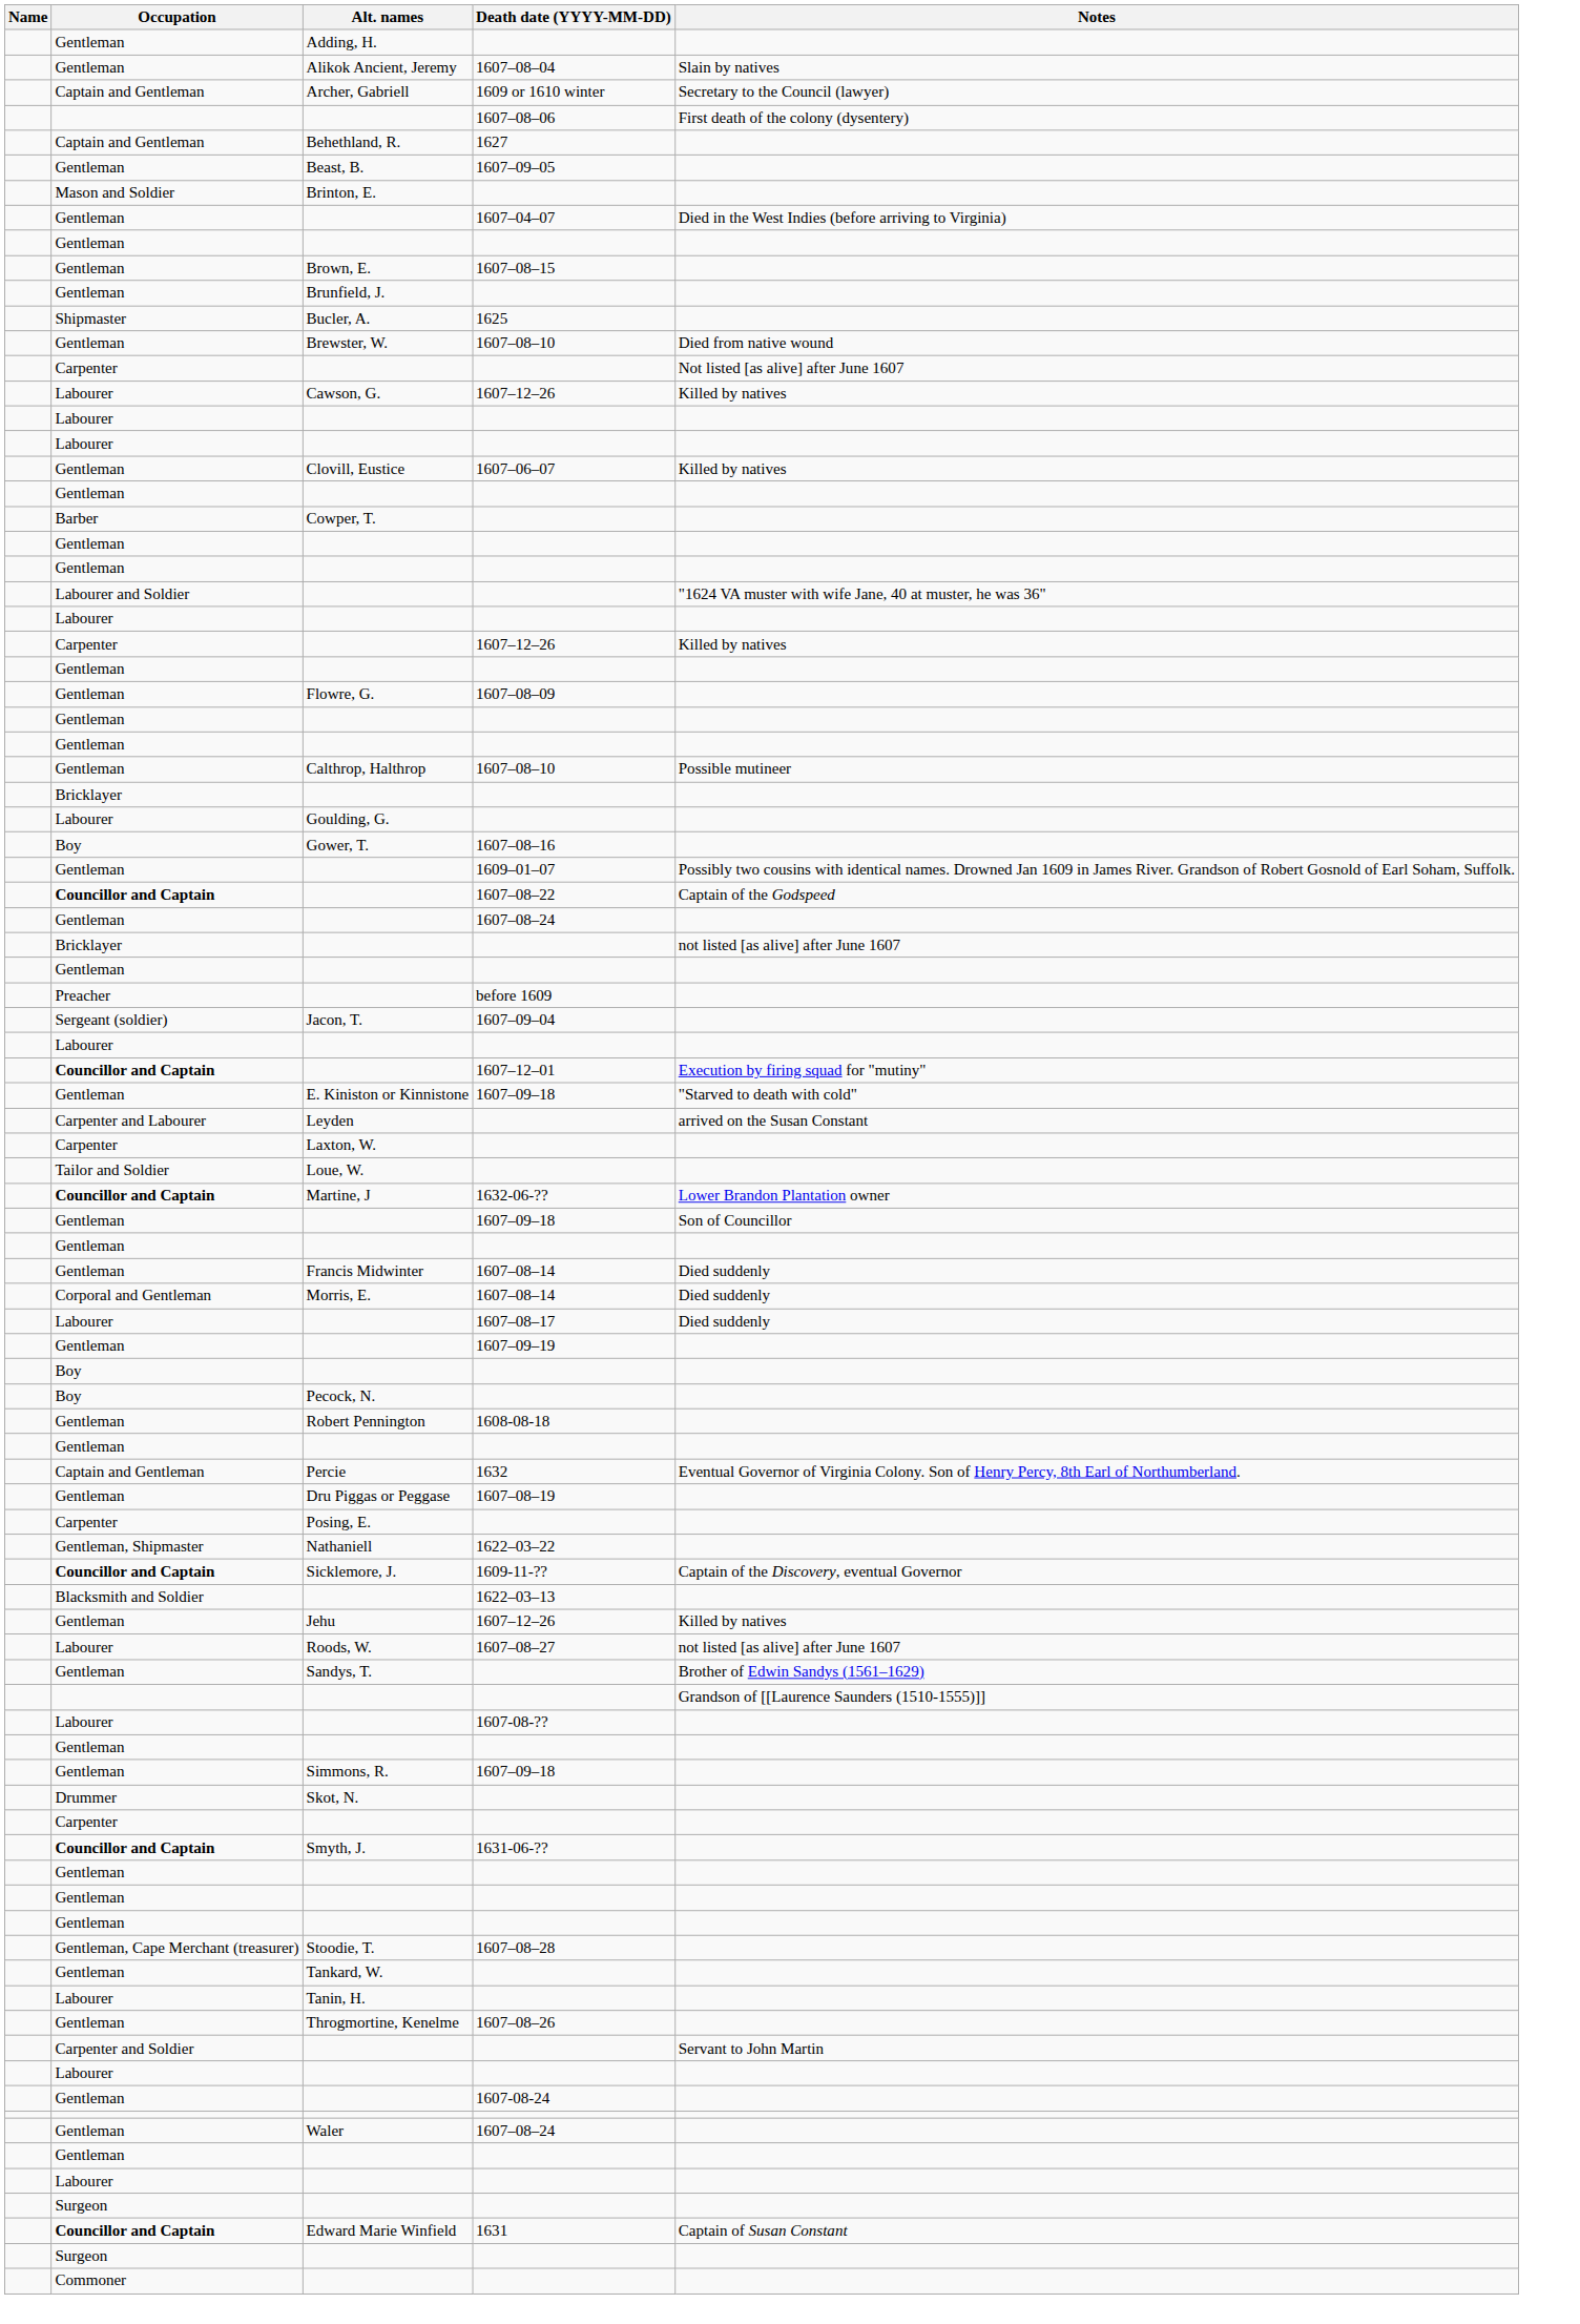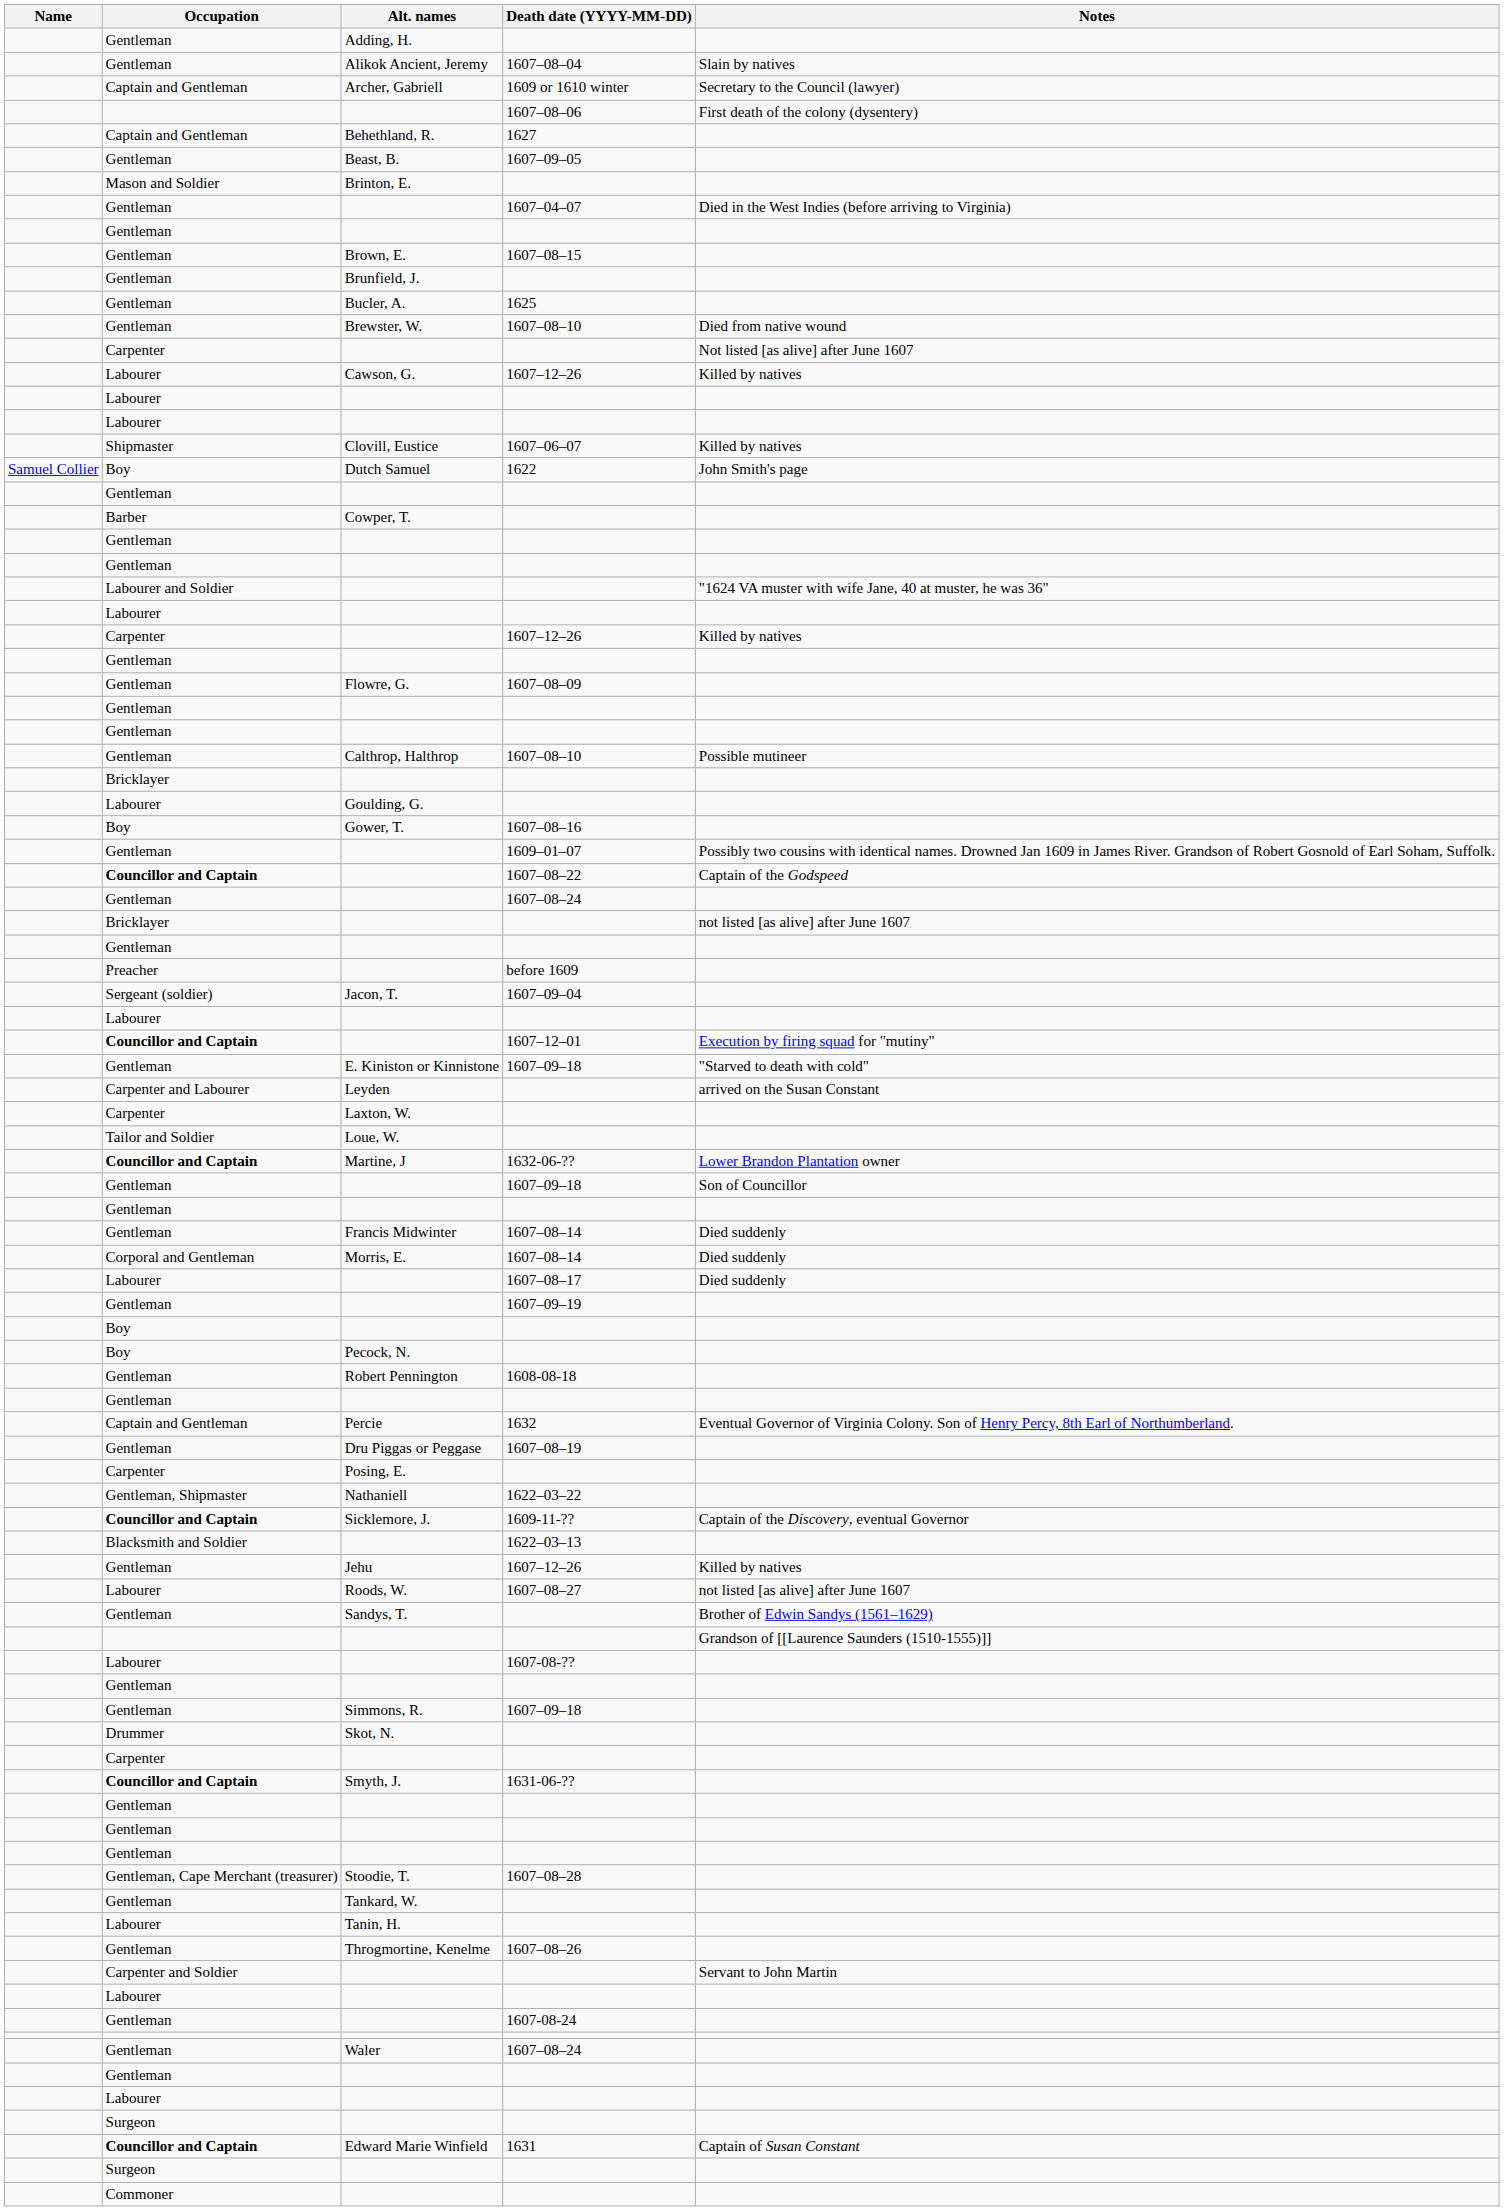Bucler, A. | Occupation: Shipmaster -> Gentleman
Clovill, Eustice | Occupation: Gentleman -> Shipmaster
+ row: Samuel Collier | Boy | Dutch Samuel | 1622 | John Smith's page
